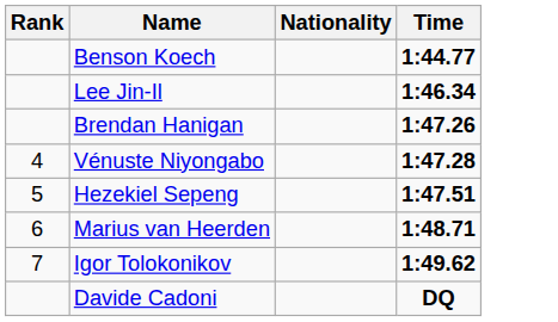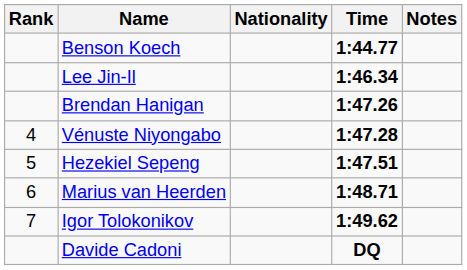+ column: Notes
